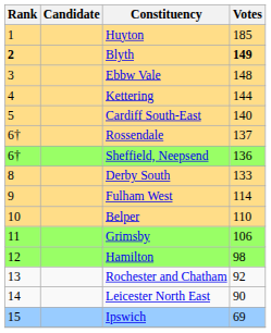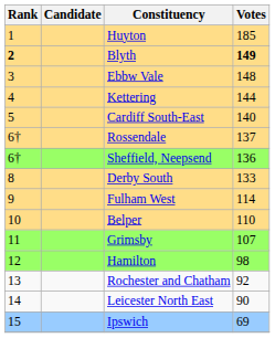Grimsby | Votes: 106 -> 107
